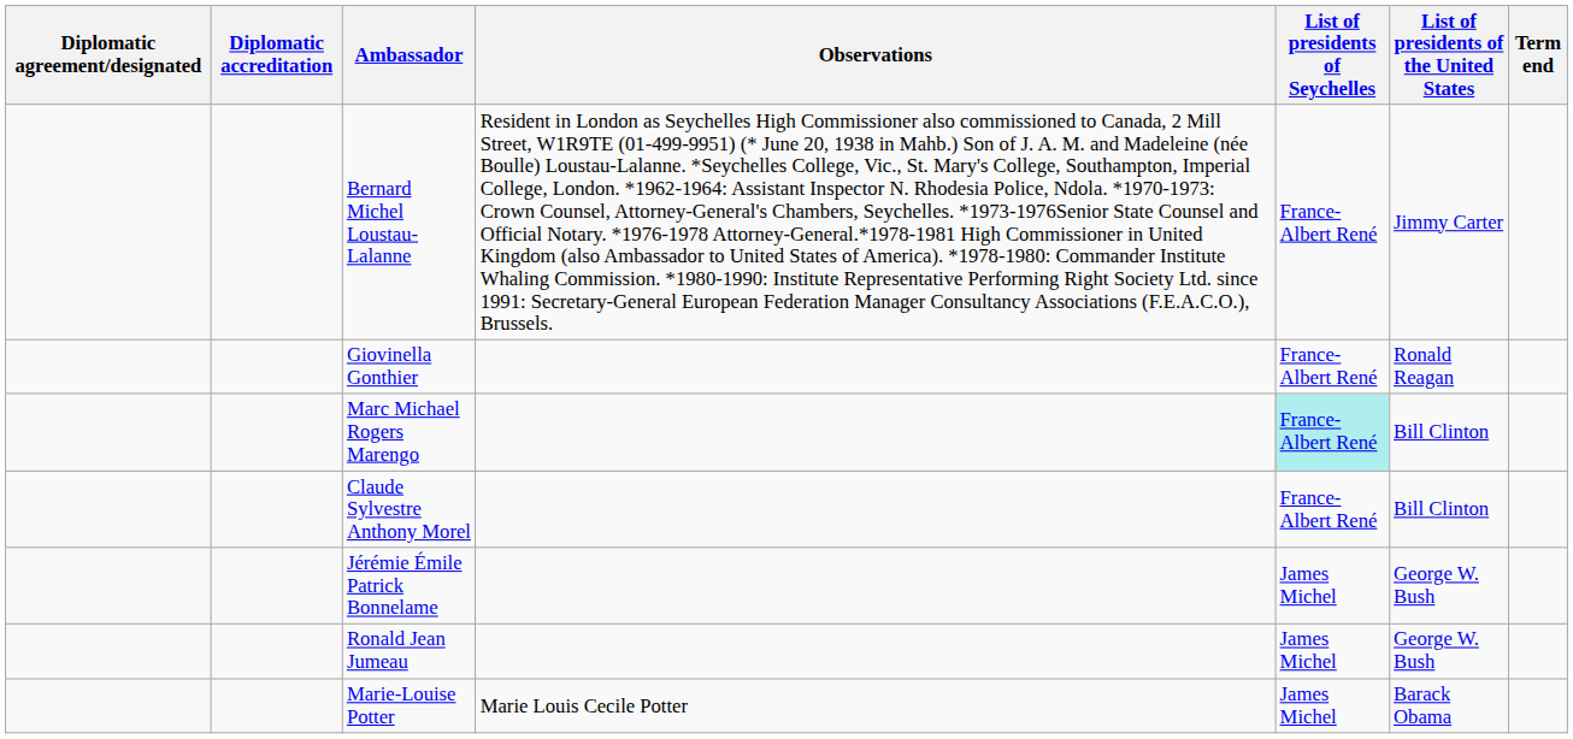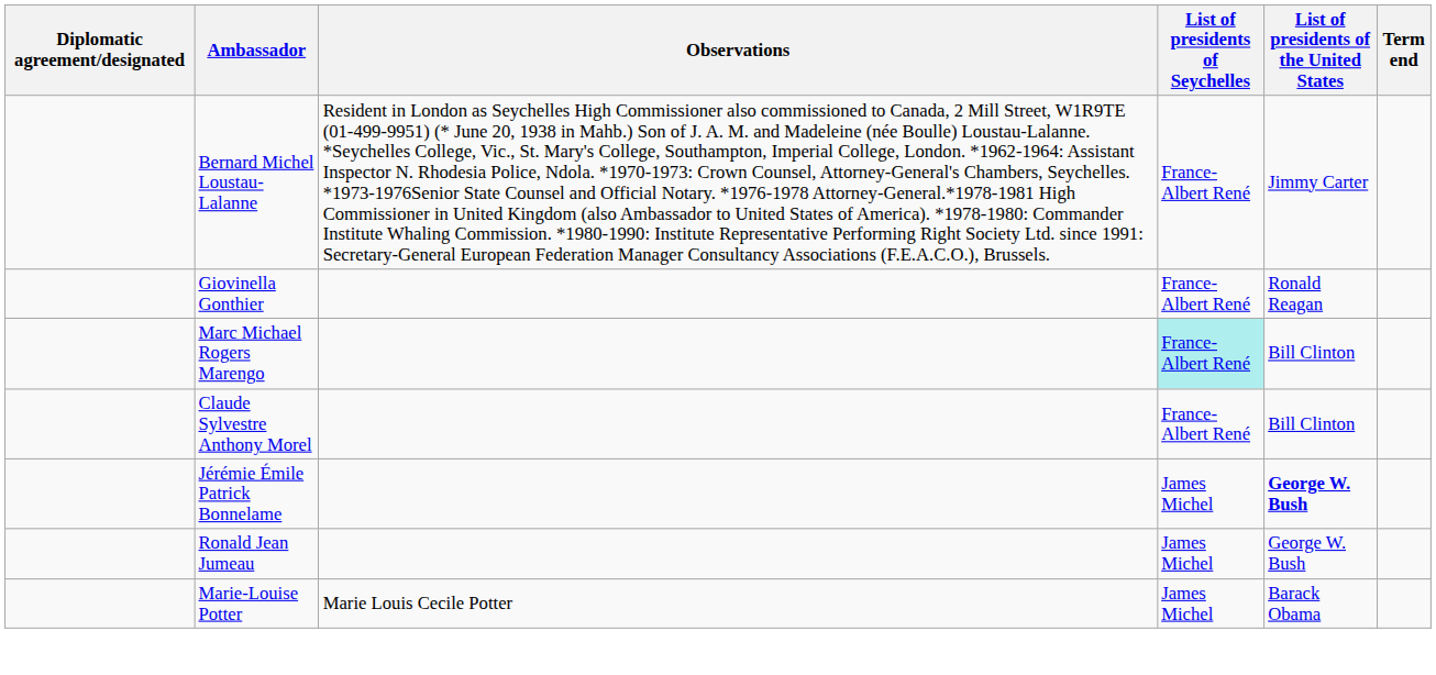- column: Diplomatic accreditation
Jérémie Émile Patrick Bonnelame | List of presidents of the United States: normal -> bold
